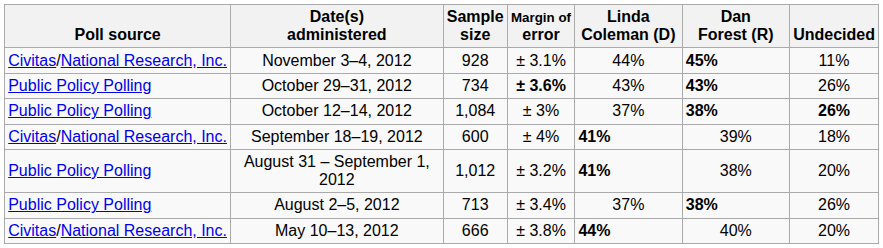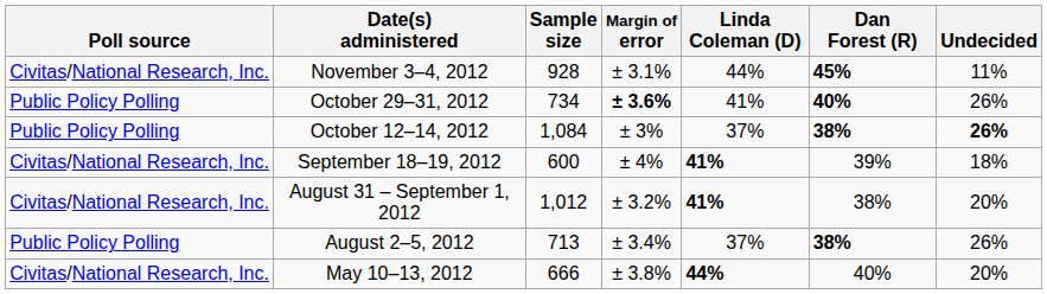October 29–31, 2012 | Linda Coleman (D): 43% -> 41%
October 29–31, 2012 | Dan Forest (R): 43% -> 40%
August 31 – September 1, 2012 | Poll source: Public Policy Polling -> Civitas/National Research, Inc.
